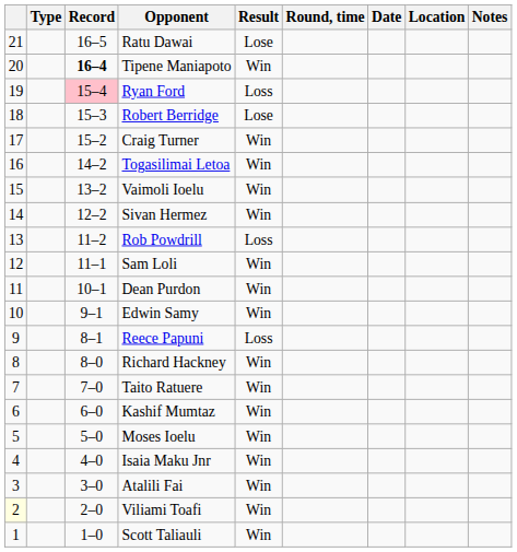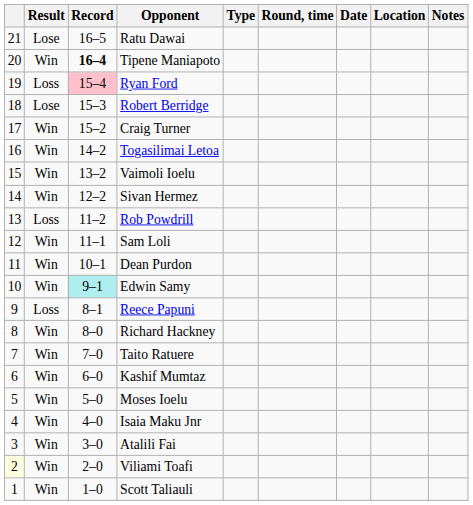columns swapped: Result <-> Type
Edwin Samy | Record: no background -> paleturquoise background
